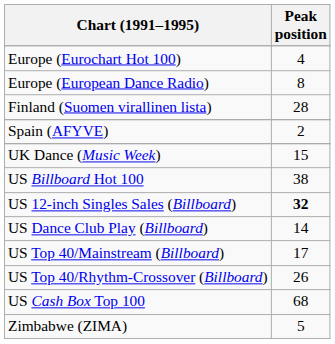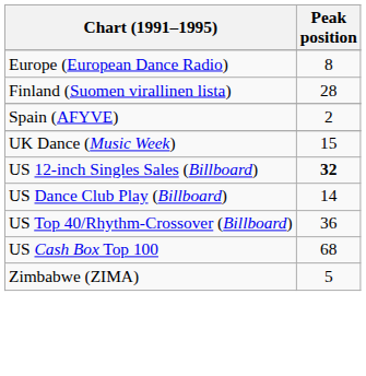- row: Europe (Eurochart Hot 100) | 4
- row: US Billboard Hot 100 | 38
- row: US Top 40/Mainstream (Billboard) | 17
US Top 40/Rhythm-Crossover (Billboard) | Peak position: 26 -> 36
